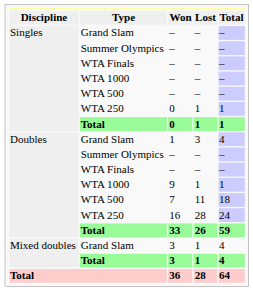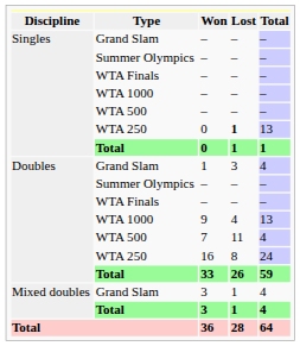WTA 250 / 0 | Lost: normal -> bold
WTA 250 / 0 | Total: 1 -> 13
9 | Lost: 1 -> 4
9 | Total: 1 -> 13
7 | Total: 18 -> 4
16 | Lost: 28 -> 8
